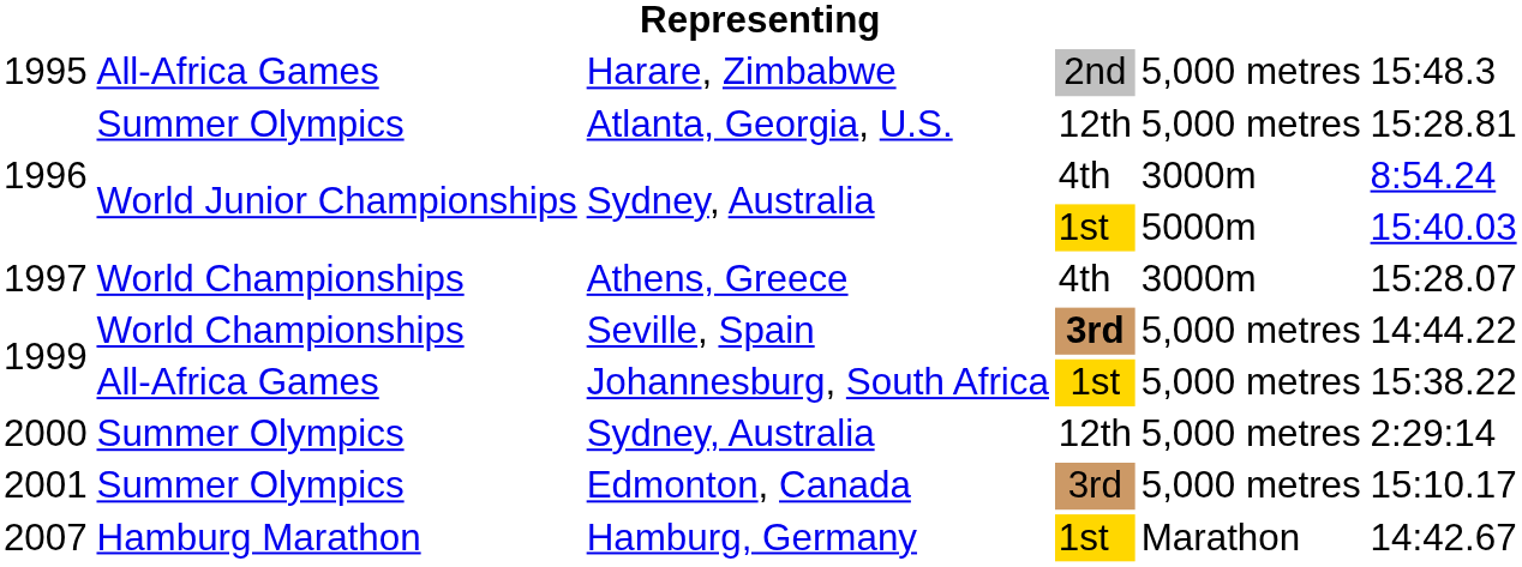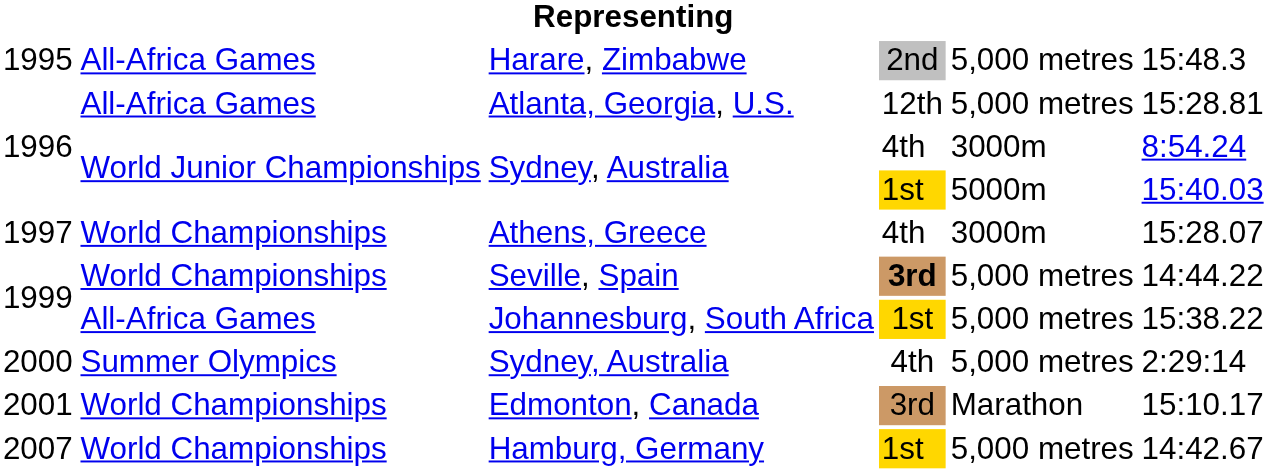Atlanta, Georgia, U.S. | column 2: Summer Olympics -> All-Africa Games
2000 / Sydney, Australia | column 4: 12th -> 4th
Edmonton, Canada | column 2: Summer Olympics -> World Championships
Edmonton, Canada | column 5: 5,000 metres -> Marathon
Hamburg, Germany | column 2: Hamburg Marathon -> World Championships
Hamburg, Germany | column 5: Marathon -> 5,000 metres
